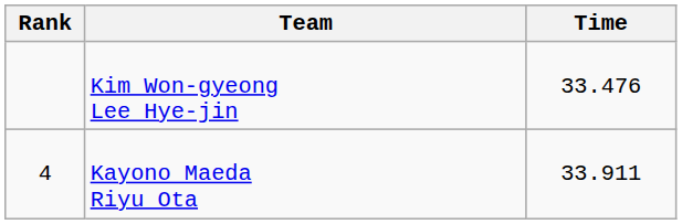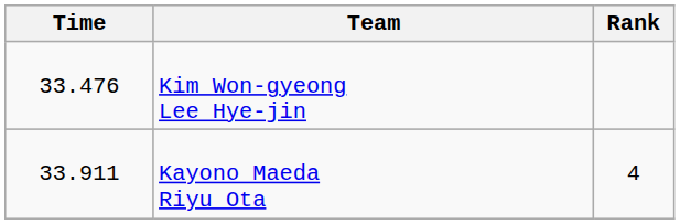columns swapped: Rank <-> Time
